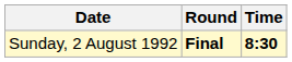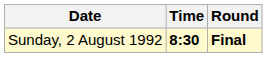columns swapped: Time <-> Round
